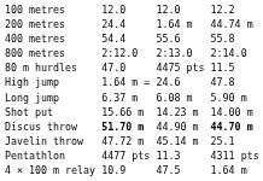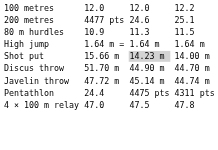200 metres | column 3: 24.4 -> 4477 pts
200 metres | column 5: 1.64 m -> 24.6
200 metres | column 7: 44.74 m -> 25.1
- row: 400 metres | 54.4 | 55.6 | 55.8
- row: 800 metres | 2:12.0 | 2:13.0 | 2:14.0
80 m hurdles | column 3: 47.0 -> 10.9
80 m hurdles | column 5: 4475 pts -> 11.3
High jump | column 5: 24.6 -> 1.64 m
High jump | column 7: 47.8 -> 1.64 m
- row: Long jump | 6.37 m | 6.08 m | 5.90 m
Shot put | column 5: no background -> lightgrey background
Discus throw | column 3: bold -> normal
Discus throw | column 7: bold -> normal
Javelin throw | column 7: 25.1 -> 44.74 m
Pentathlon | column 3: 4477 pts -> 24.4
Pentathlon | column 5: 11.3 -> 4475 pts
4 × 100 m relay | column 3: 10.9 -> 47.0
4 × 100 m relay | column 7: 1.64 m -> 47.8
